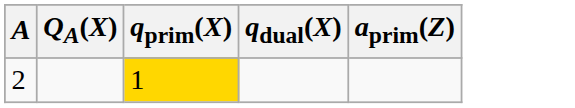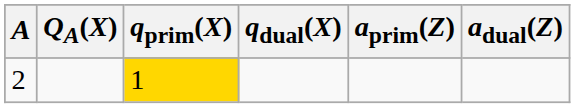+ column: adual(Z)
